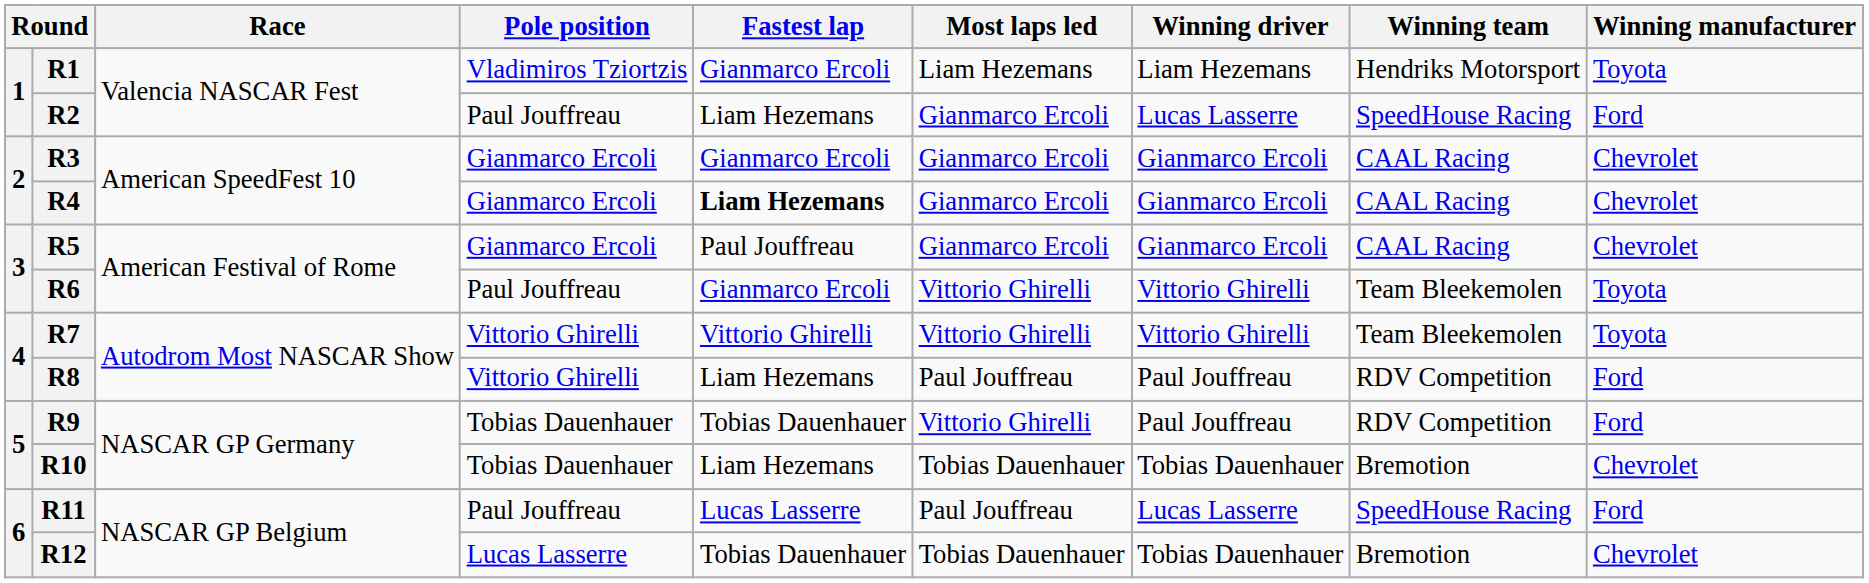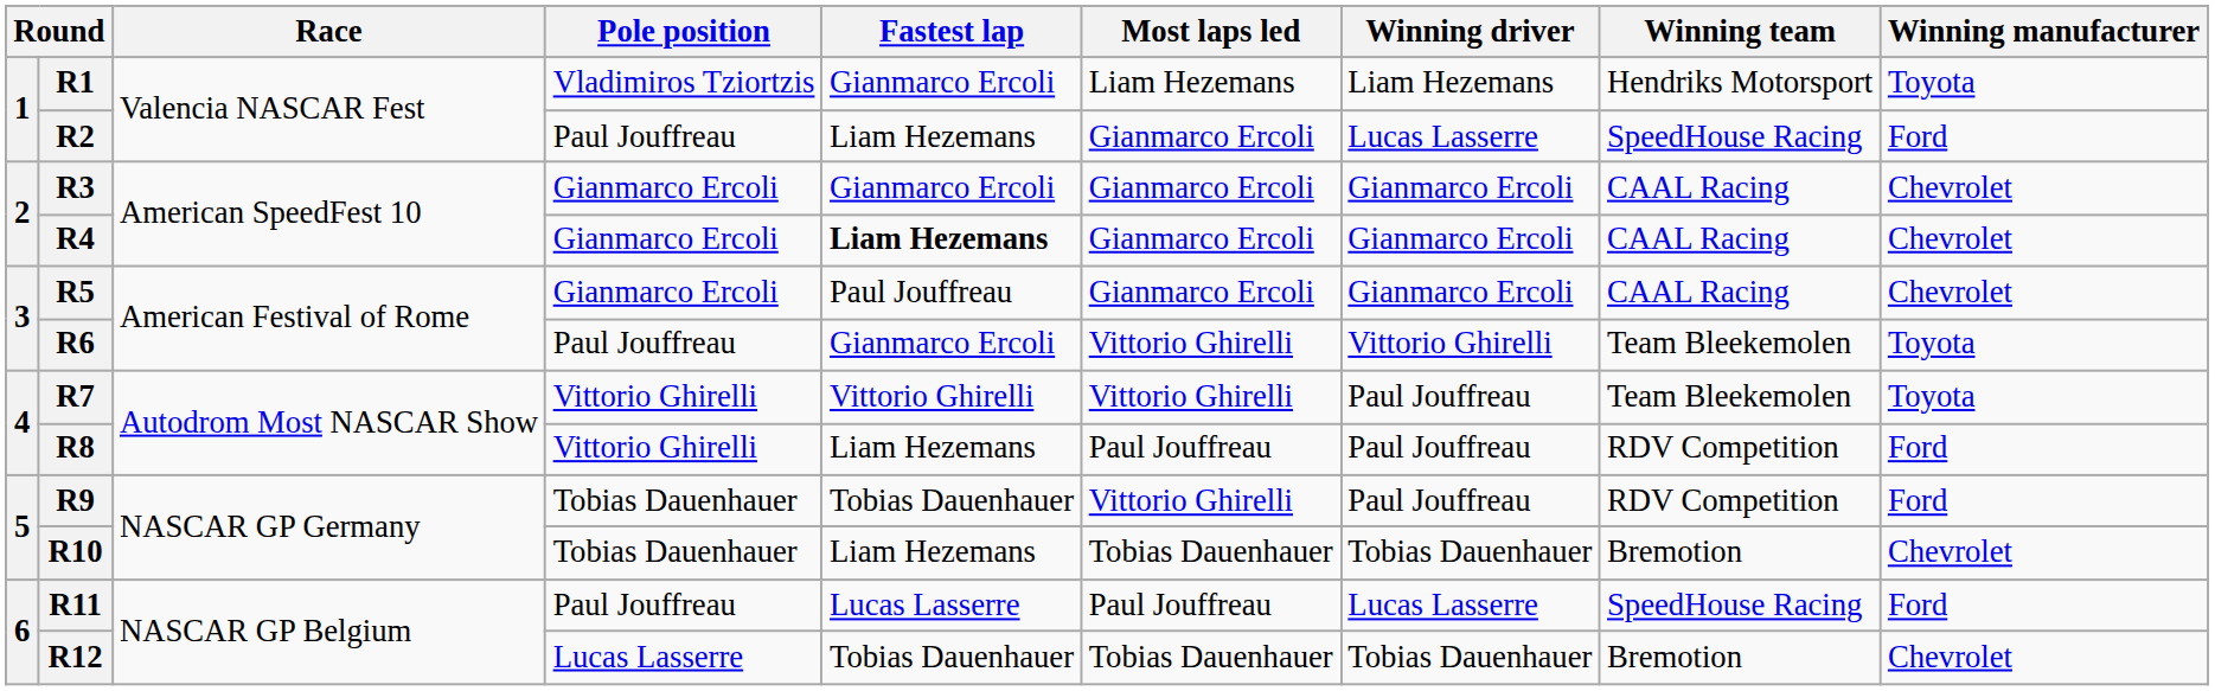R7 | Winning driver: Vittorio Ghirelli -> Paul Jouffreau
